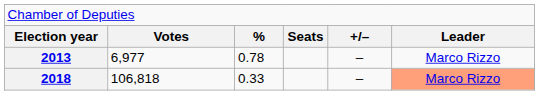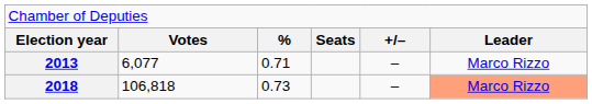2013 | column 2: 6,977 -> 6,077
2013 | column 3: 0.78 -> 0.71
2018 | column 3: 0.33 -> 0.73
